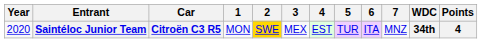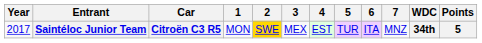Saintéloc Junior Team | Year: 2020 -> 2017
Saintéloc Junior Team | Points: 4 -> 5
